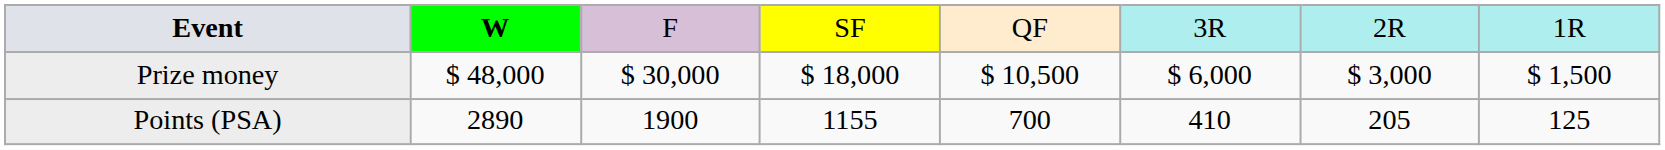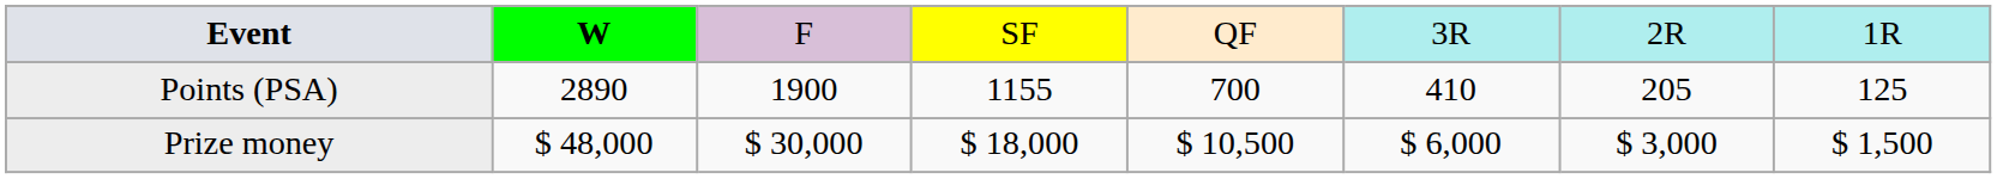rows swapped: Points (PSA) <-> Prize money
